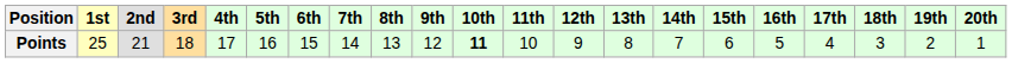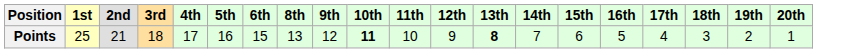- column: 7th | 14
Points | 13th: normal -> bold
